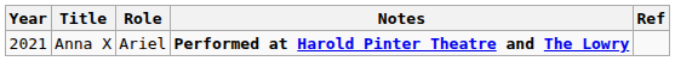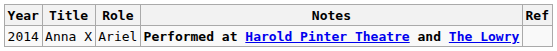Anna X | Year: 2021 -> 2014
